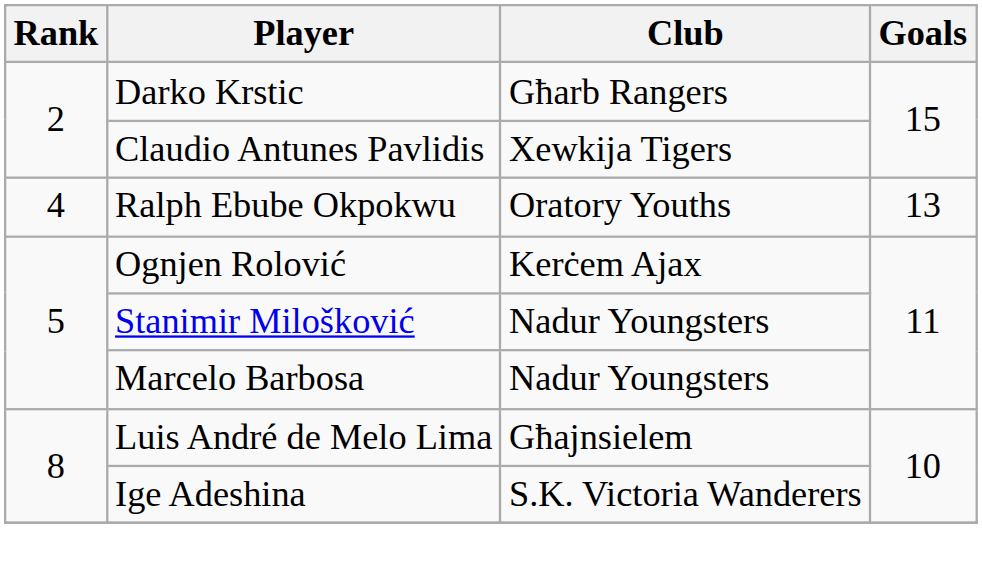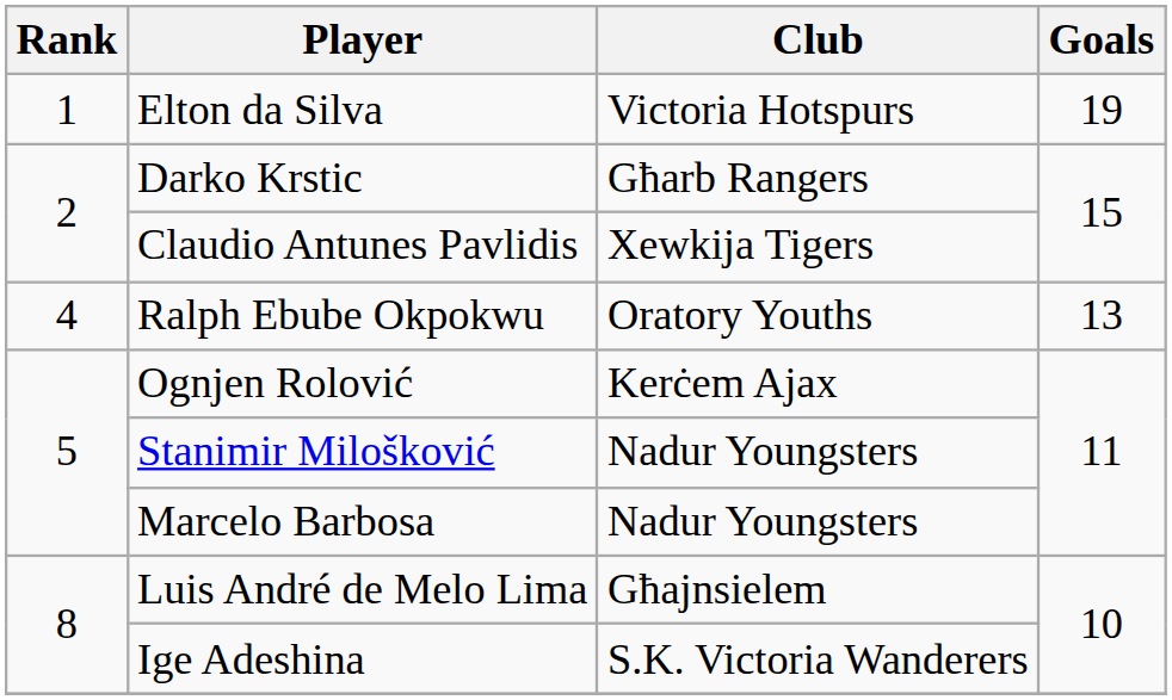+ row: 1 | Elton da Silva | Victoria Hotspurs | 19
